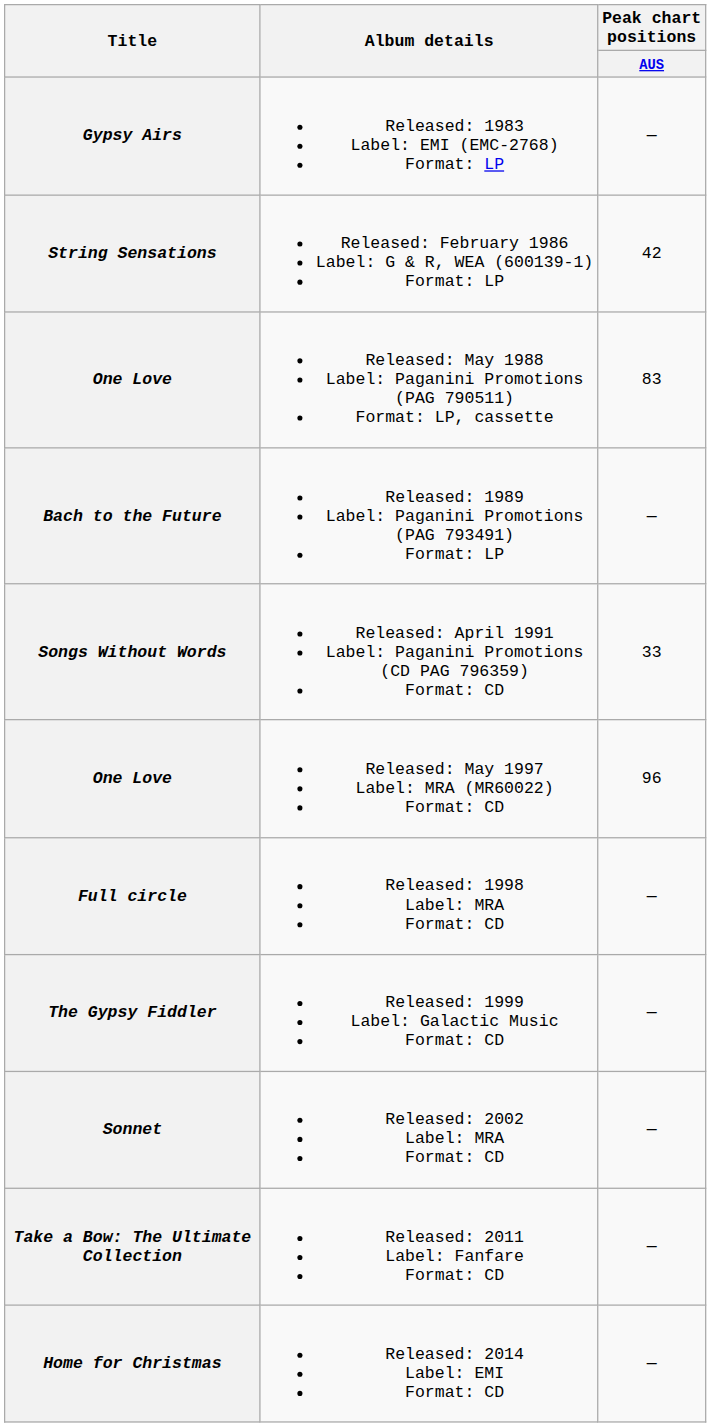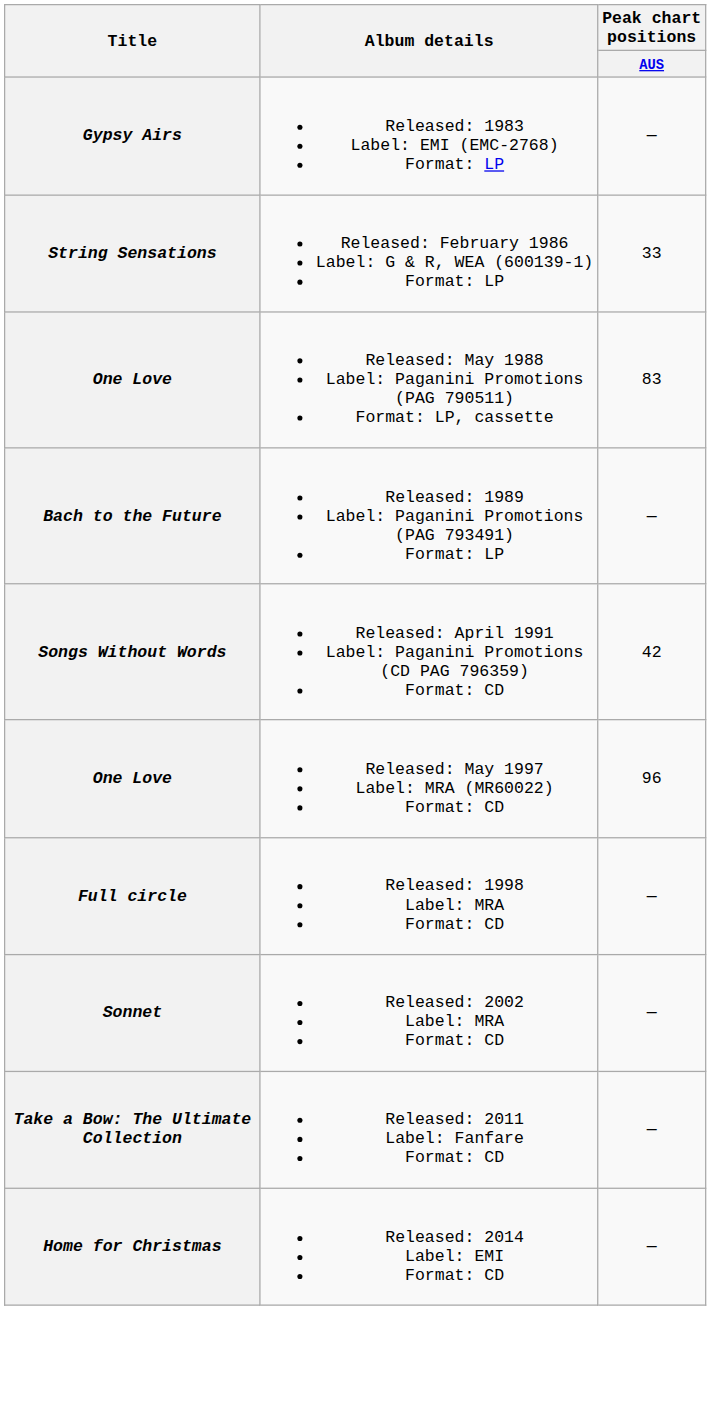String Sensations | Peak chart positions / AUS: 42 -> 33
Songs Without Words | Peak chart positions / AUS: 33 -> 42
- row: The Gypsy Fiddler | Released: 1999 Label: Galactic Music Format: CD | —
